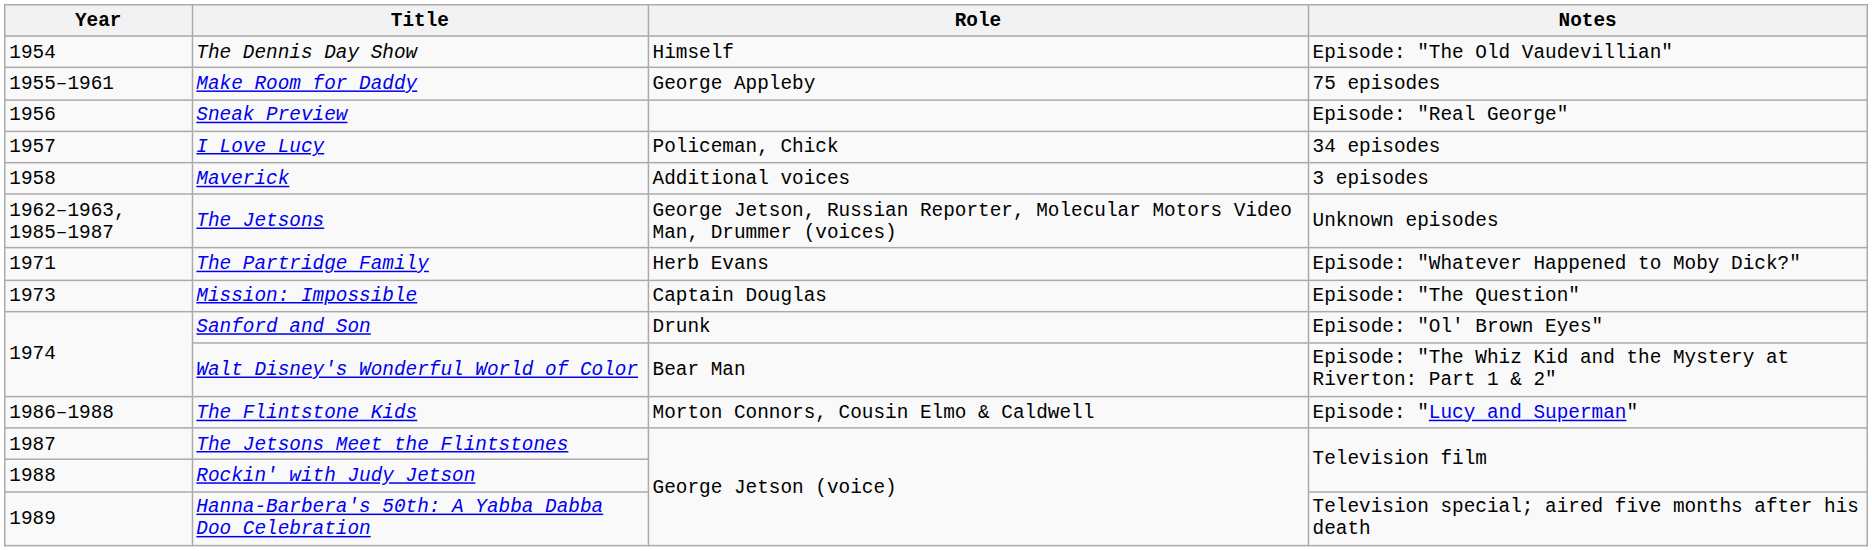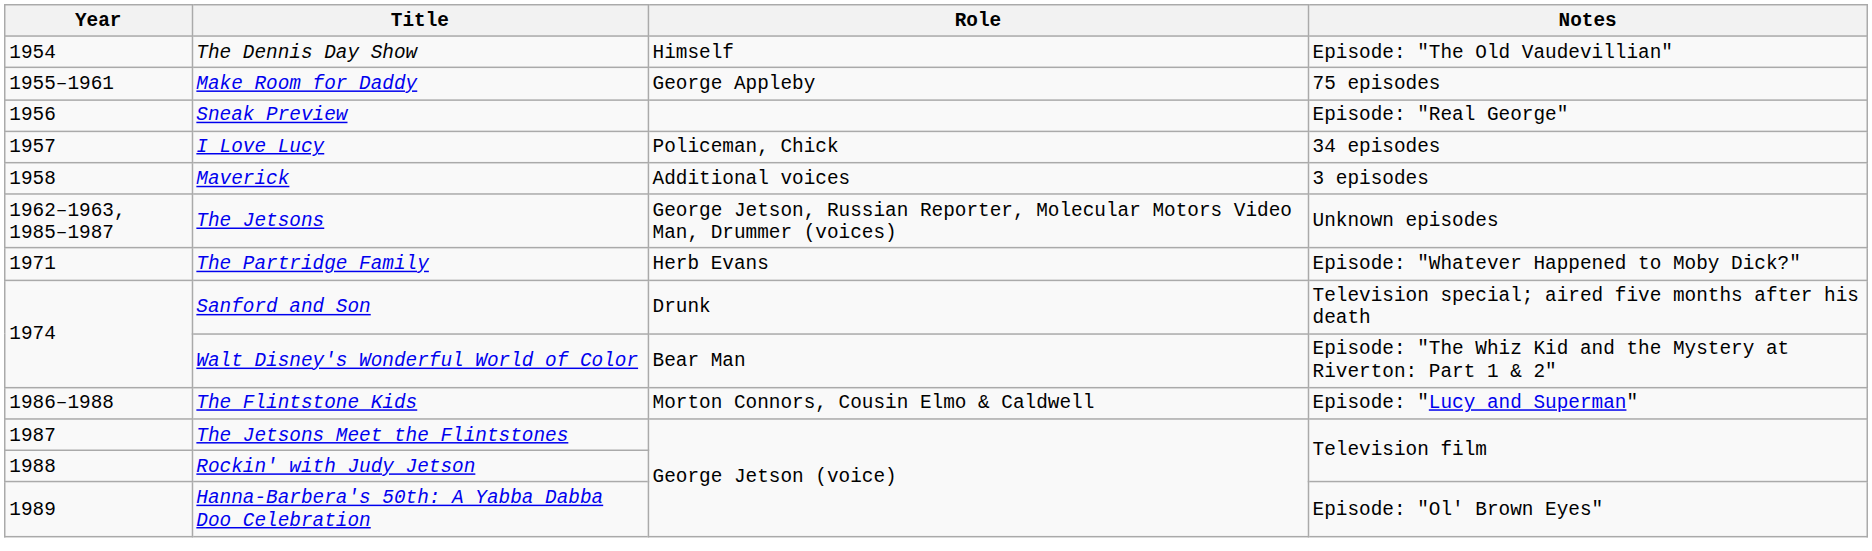- row: 1973 | Mission: Impossible | Captain Douglas | Episode: "The Question"
Sanford and Son | Notes: Episode: "Ol' Brown Eyes" -> Television special; aired five months after his death
Hanna-Barbera's 50th: A Yabba Dabba Doo Celebration | Notes: Television special; aired five months after his death -> Episode: "Ol' Brown Eyes"
